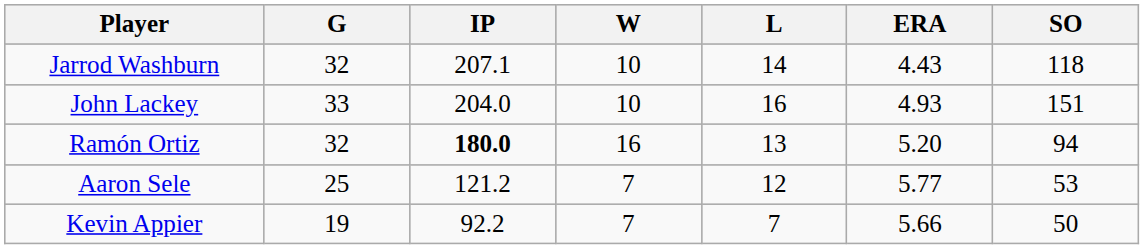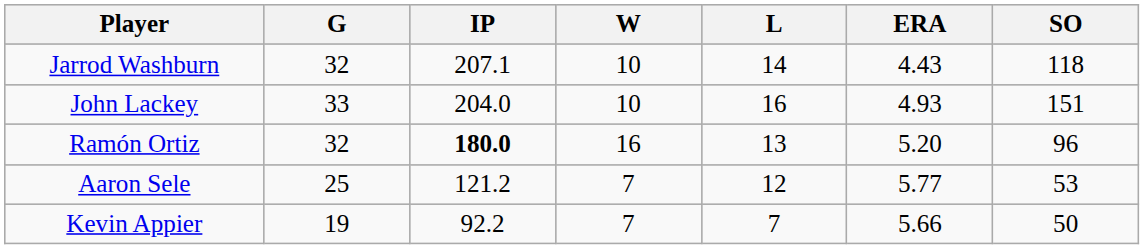Ramón Ortiz | SO: 94 -> 96
